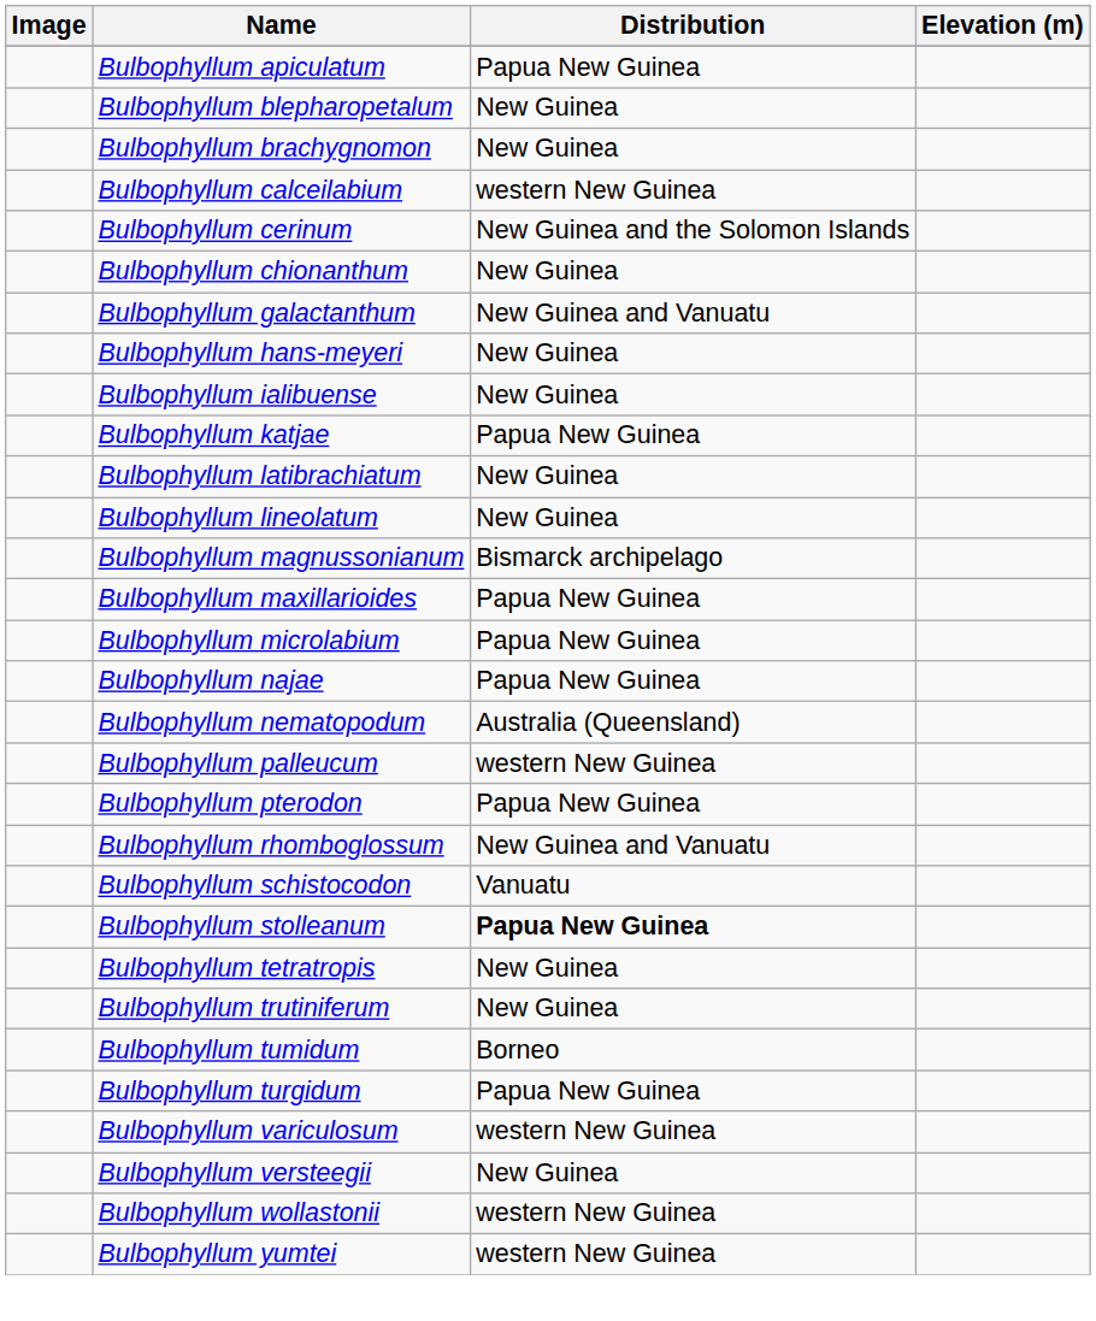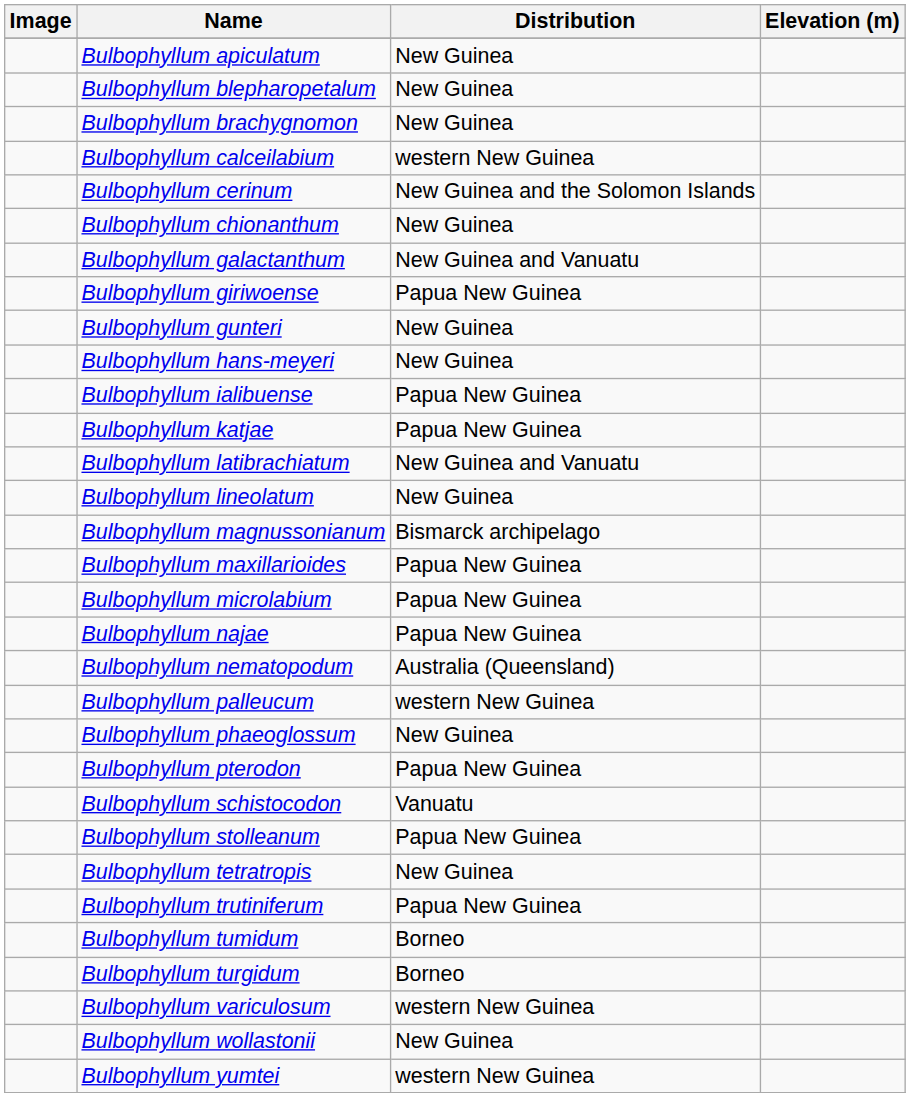Bulbophyllum apiculatum | Distribution: Papua New Guinea -> New Guinea
+ row: Bulbophyllum giriwoense | Papua New Guinea
+ row: Bulbophyllum gunteri | New Guinea
Bulbophyllum ialibuense | Distribution: New Guinea -> Papua New Guinea
Bulbophyllum latibrachiatum | Distribution: New Guinea -> New Guinea and Vanuatu
+ row: Bulbophyllum phaeoglossum | New Guinea
- row: Bulbophyllum rhomboglossum | New Guinea and Vanuatu
Bulbophyllum stolleanum | Distribution: bold -> normal
Bulbophyllum trutiniferum | Distribution: New Guinea -> Papua New Guinea
Bulbophyllum turgidum | Distribution: Papua New Guinea -> Borneo
- row: Bulbophyllum versteegii | New Guinea
Bulbophyllum wollastonii | Distribution: western New Guinea -> New Guinea
